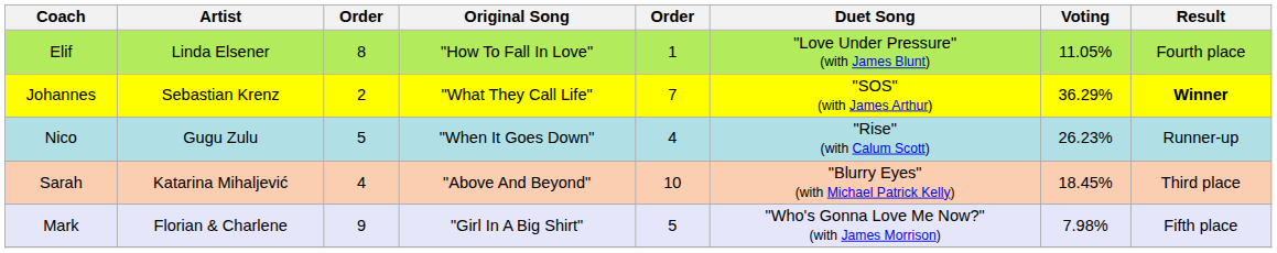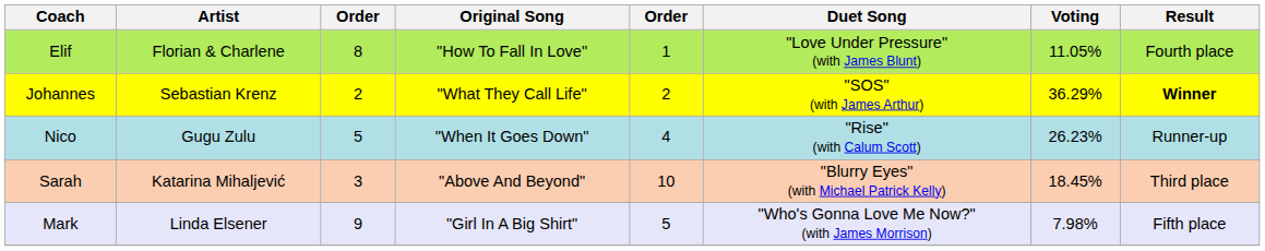Elif | Artist: Linda Elsener -> Florian & Charlene
Johannes | column 5: 7 -> 2
Sarah | column 3: 4 -> 3
Mark | Artist: Florian & Charlene -> Linda Elsener
